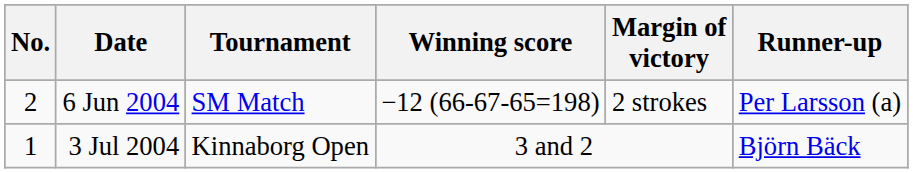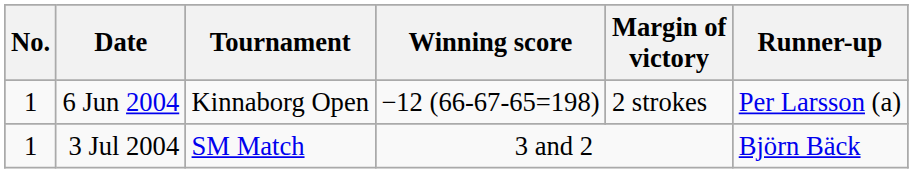6 Jun 2004 | No.: 2 -> 1
6 Jun 2004 | Tournament: SM Match -> Kinnaborg Open
3 Jul 2004 | Tournament: Kinnaborg Open -> SM Match
